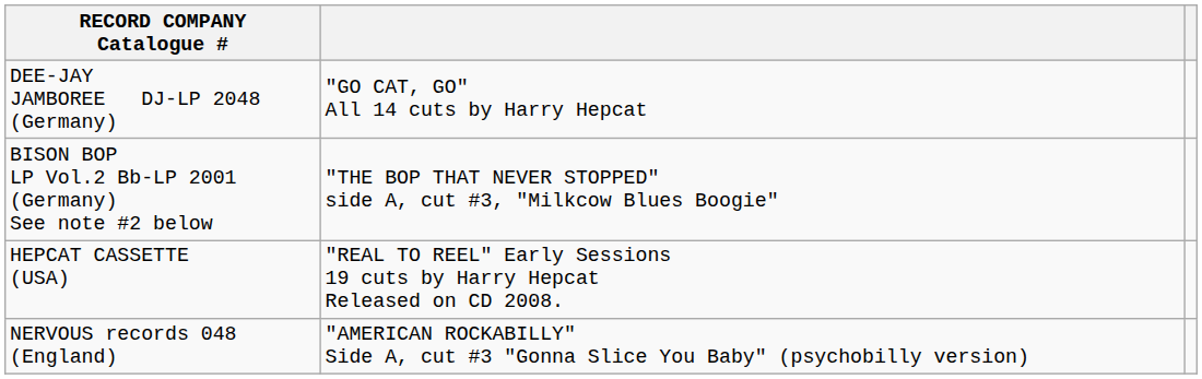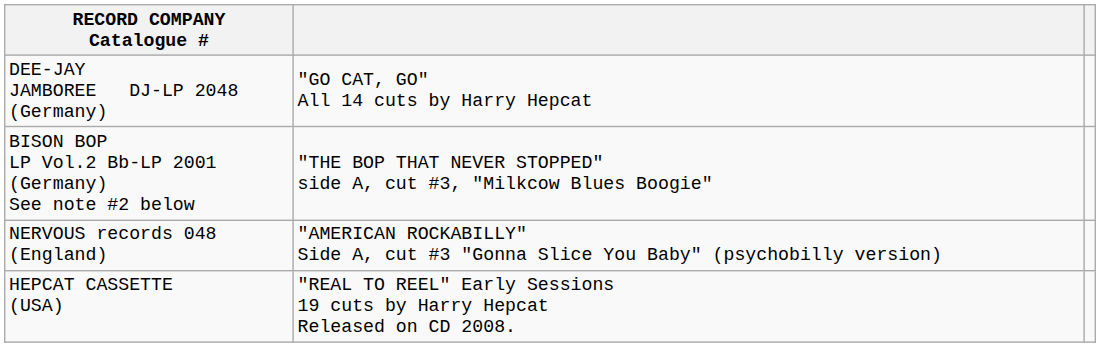rows swapped: NERVOUS records 048 (England) <-> HEPCAT CASSETTE (USA)
